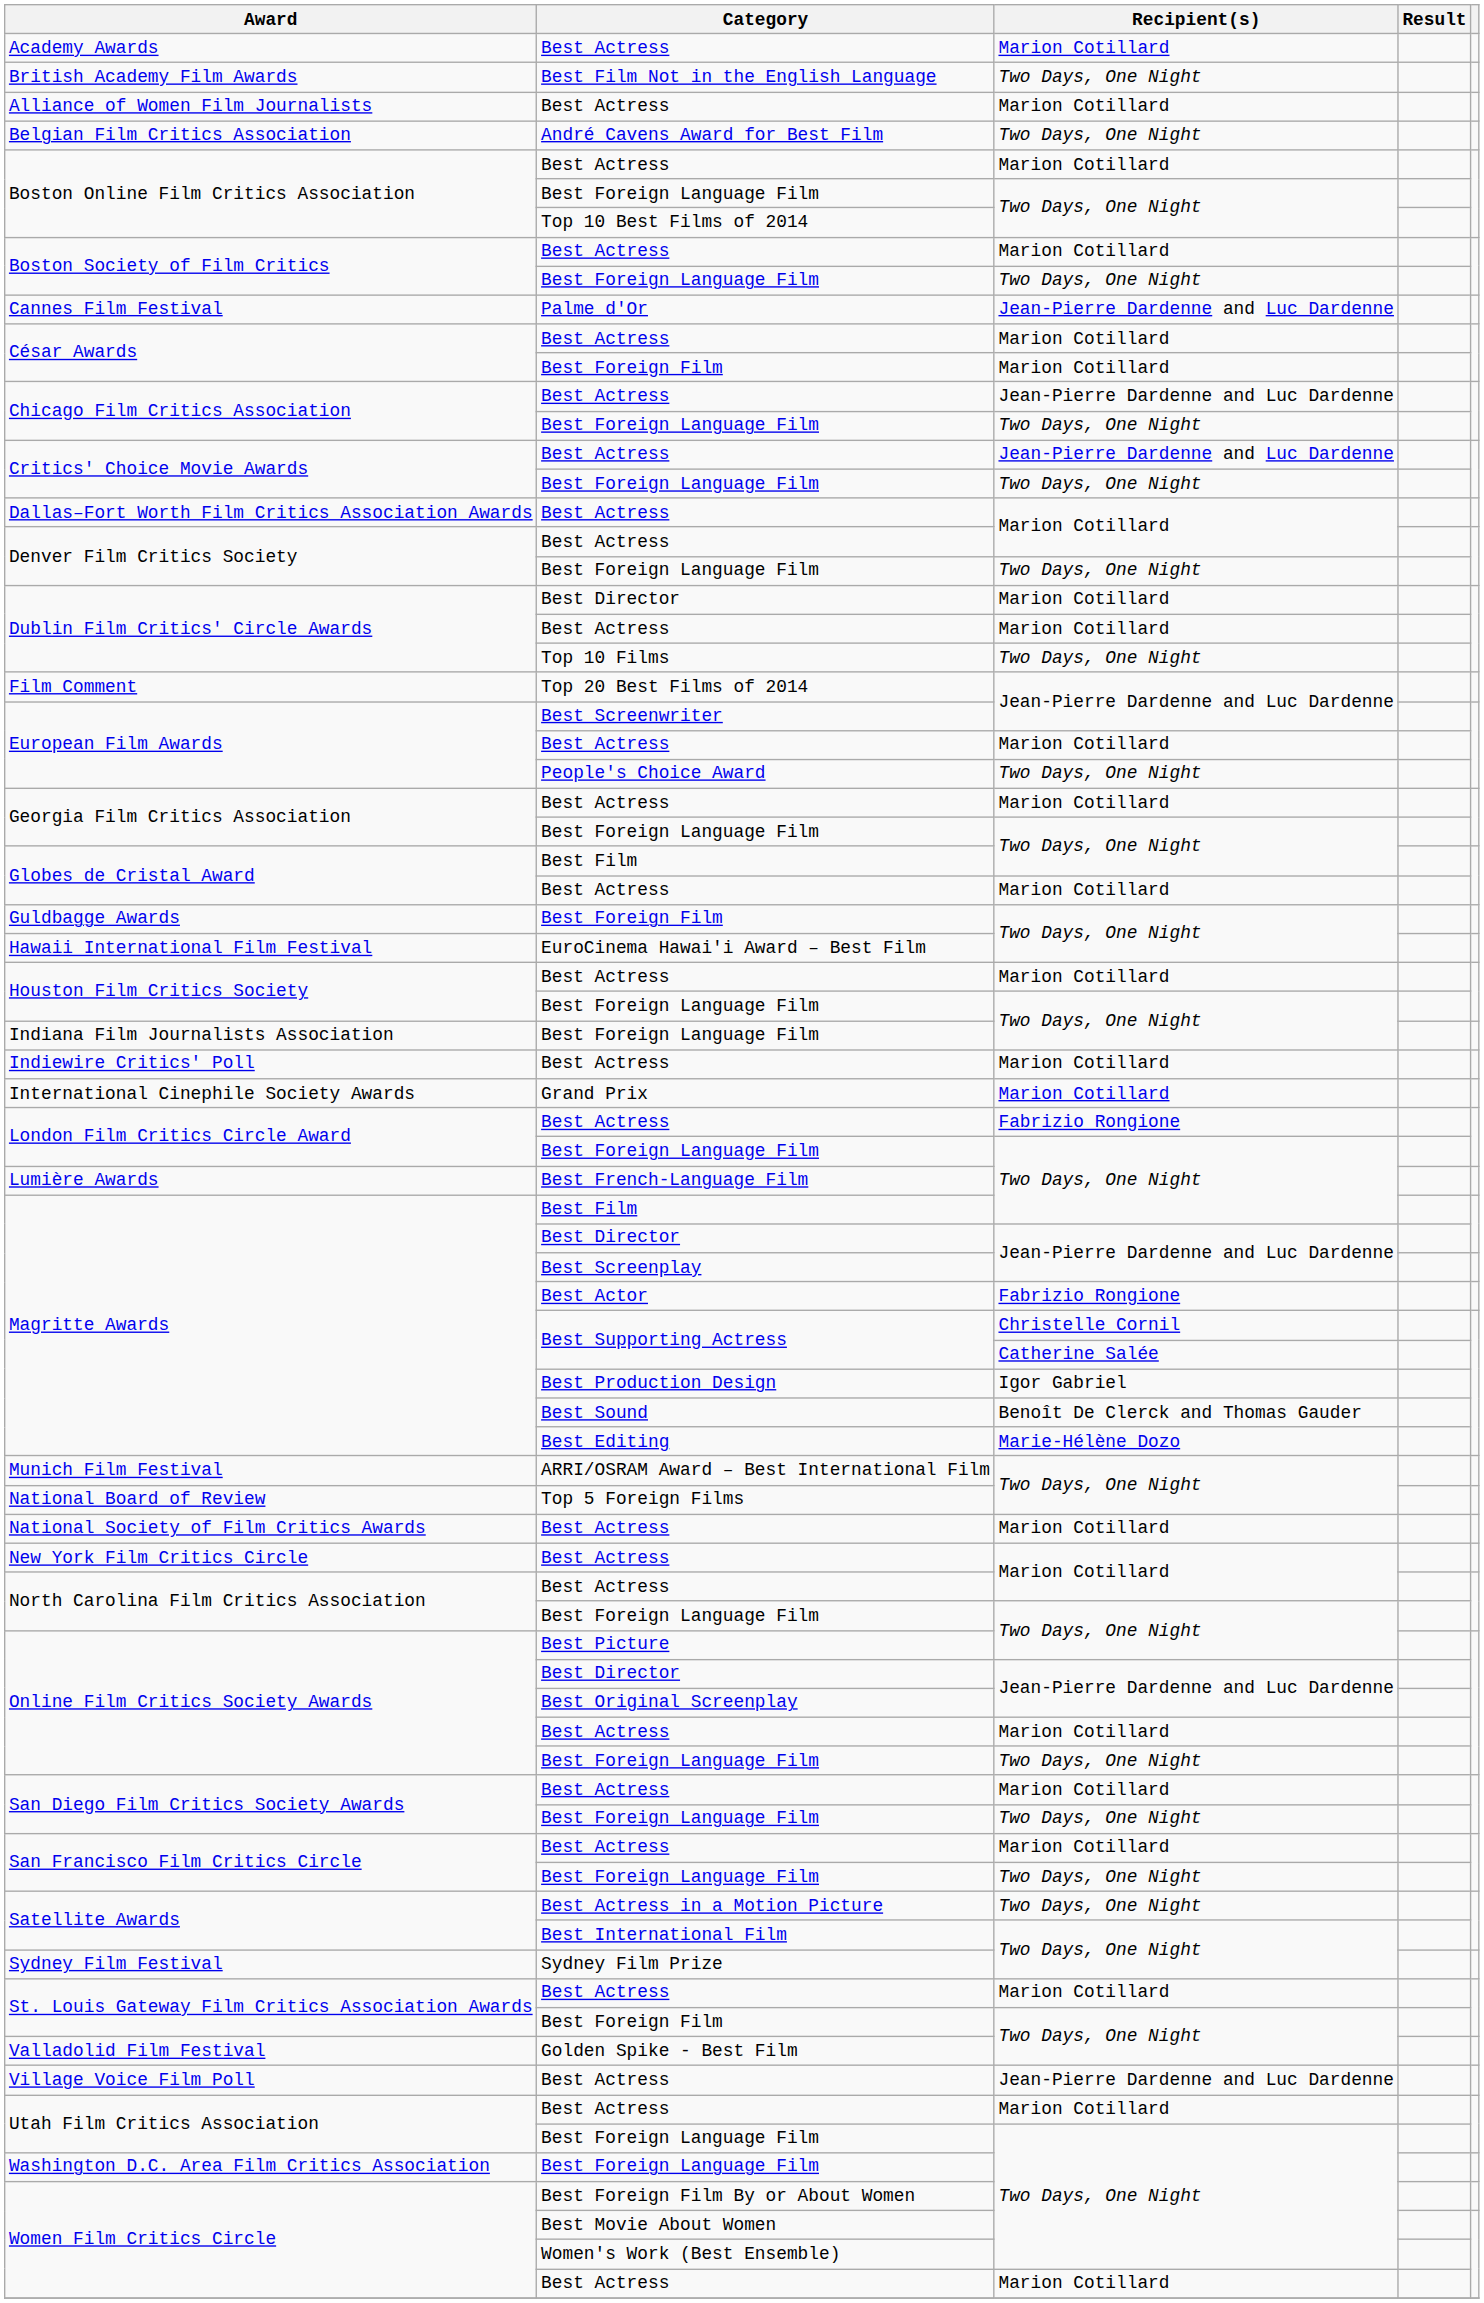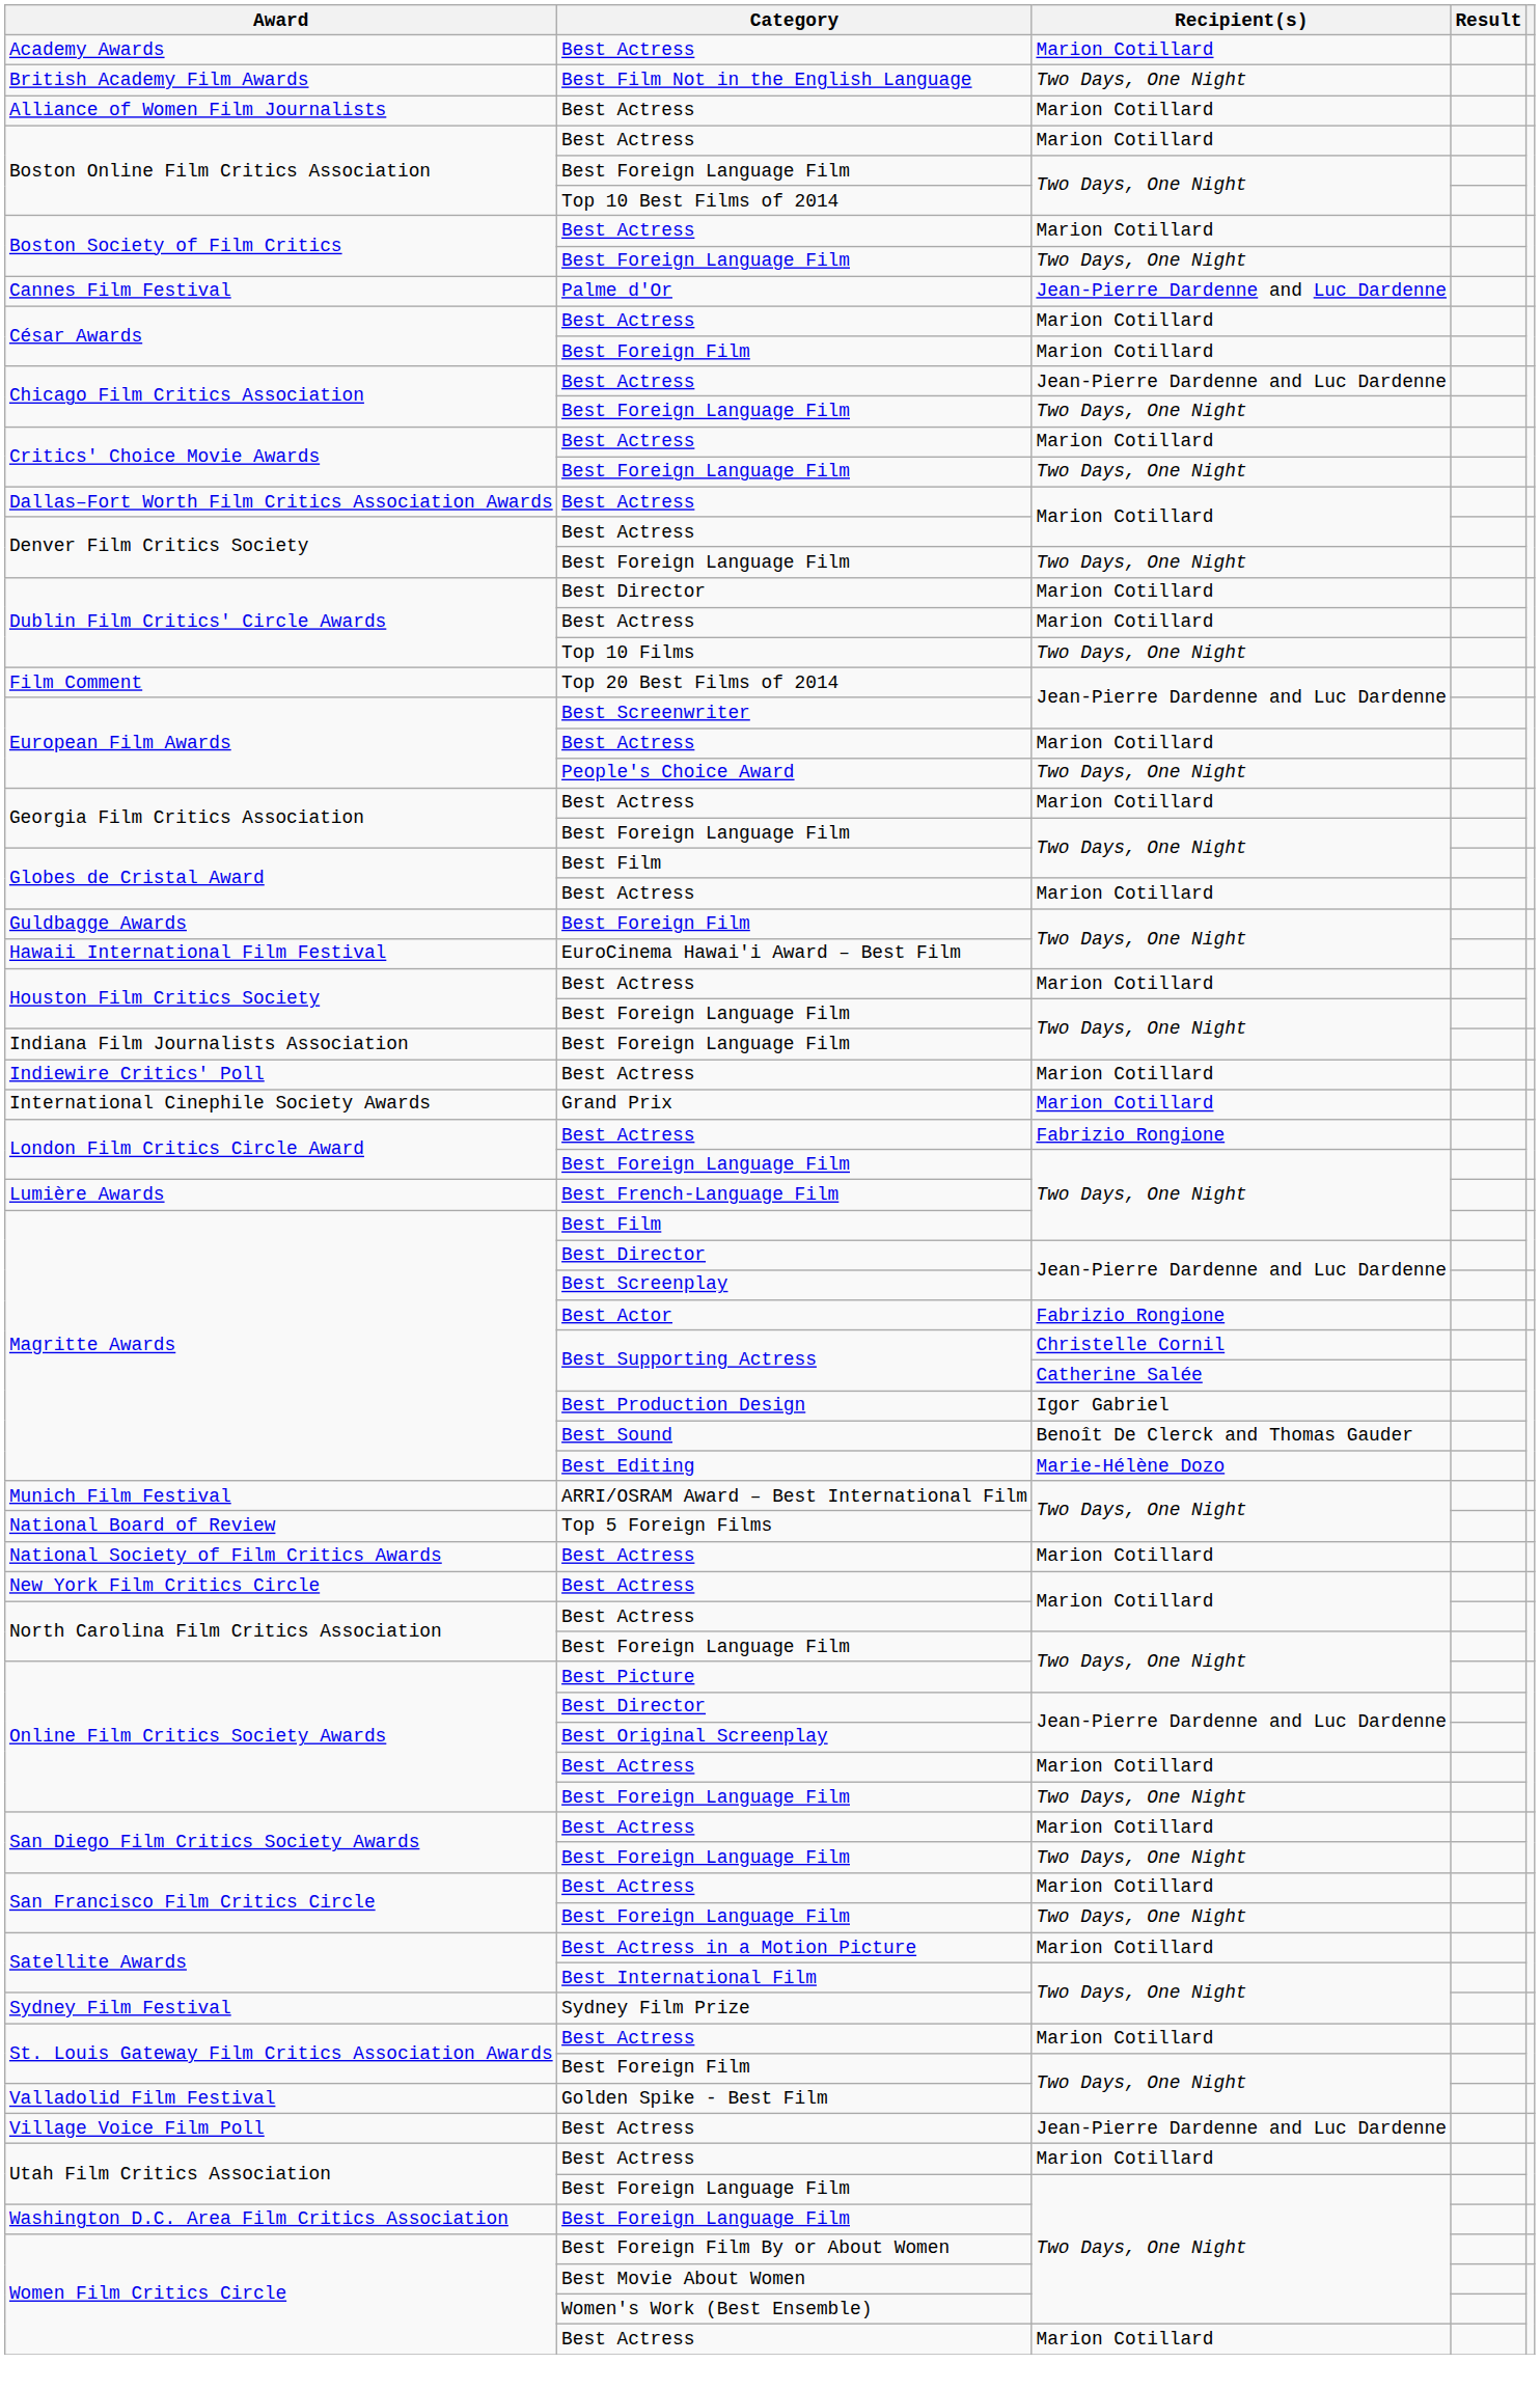- row: Belgian Film Critics Association | André Cavens Award for Best Film | Two Days, One Night
Critics' Choice Movie Awards / Best Actress | Recipient(s): Jean-Pierre Dardenne and Luc Dardenne -> Marion Cotillard
Satellite Awards / Best Actress in a Motion Picture | Recipient(s): Two Days, One Night -> Marion Cotillard
